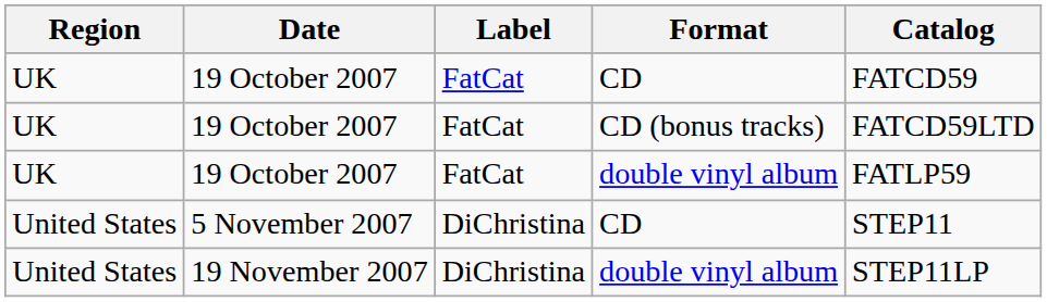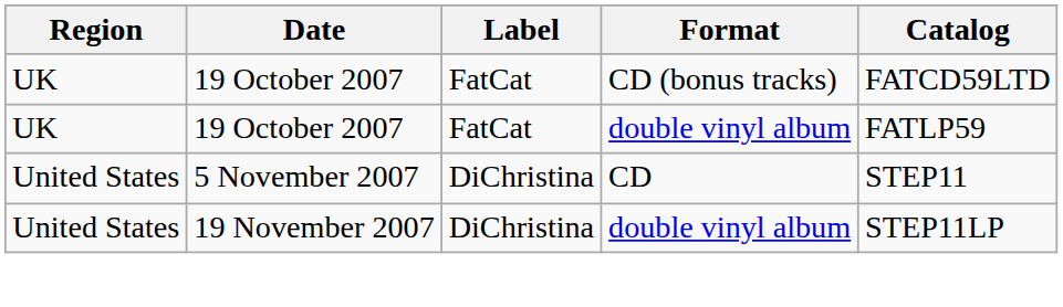- row: UK | 19 October 2007 | FatCat | CD | FATCD59
